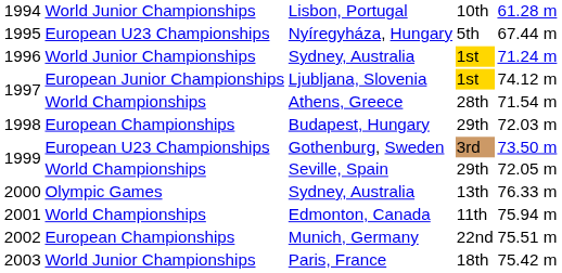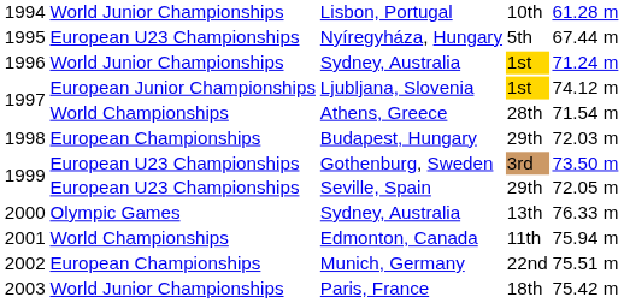Seville, Spain | column 2: World Championships -> European U23 Championships
